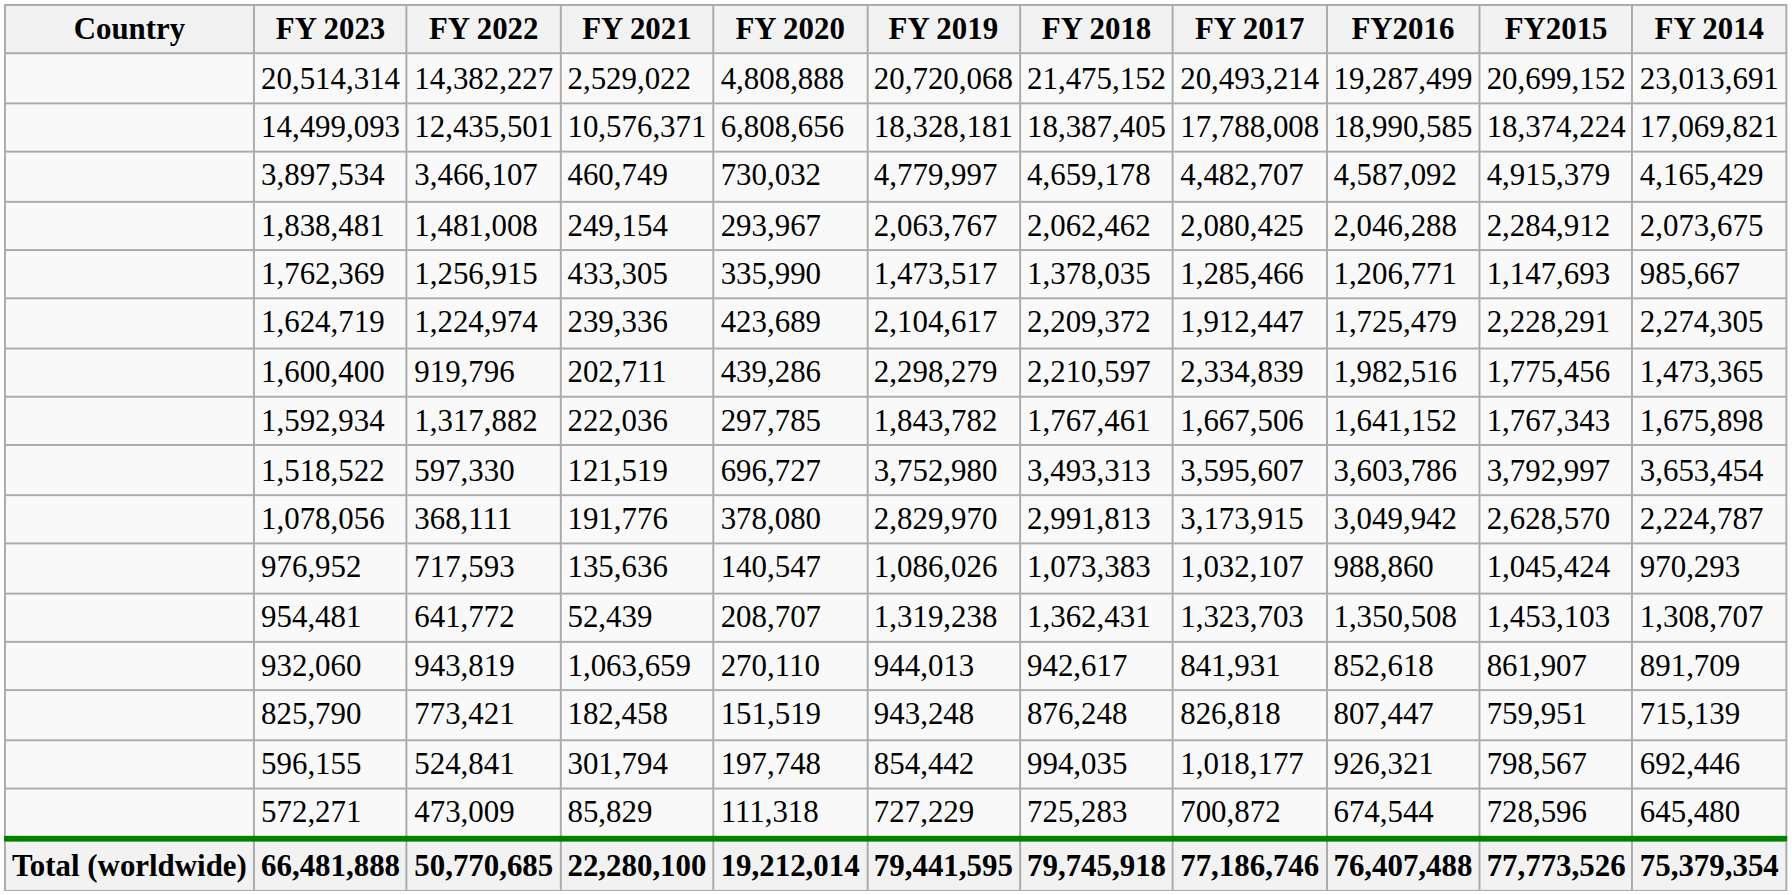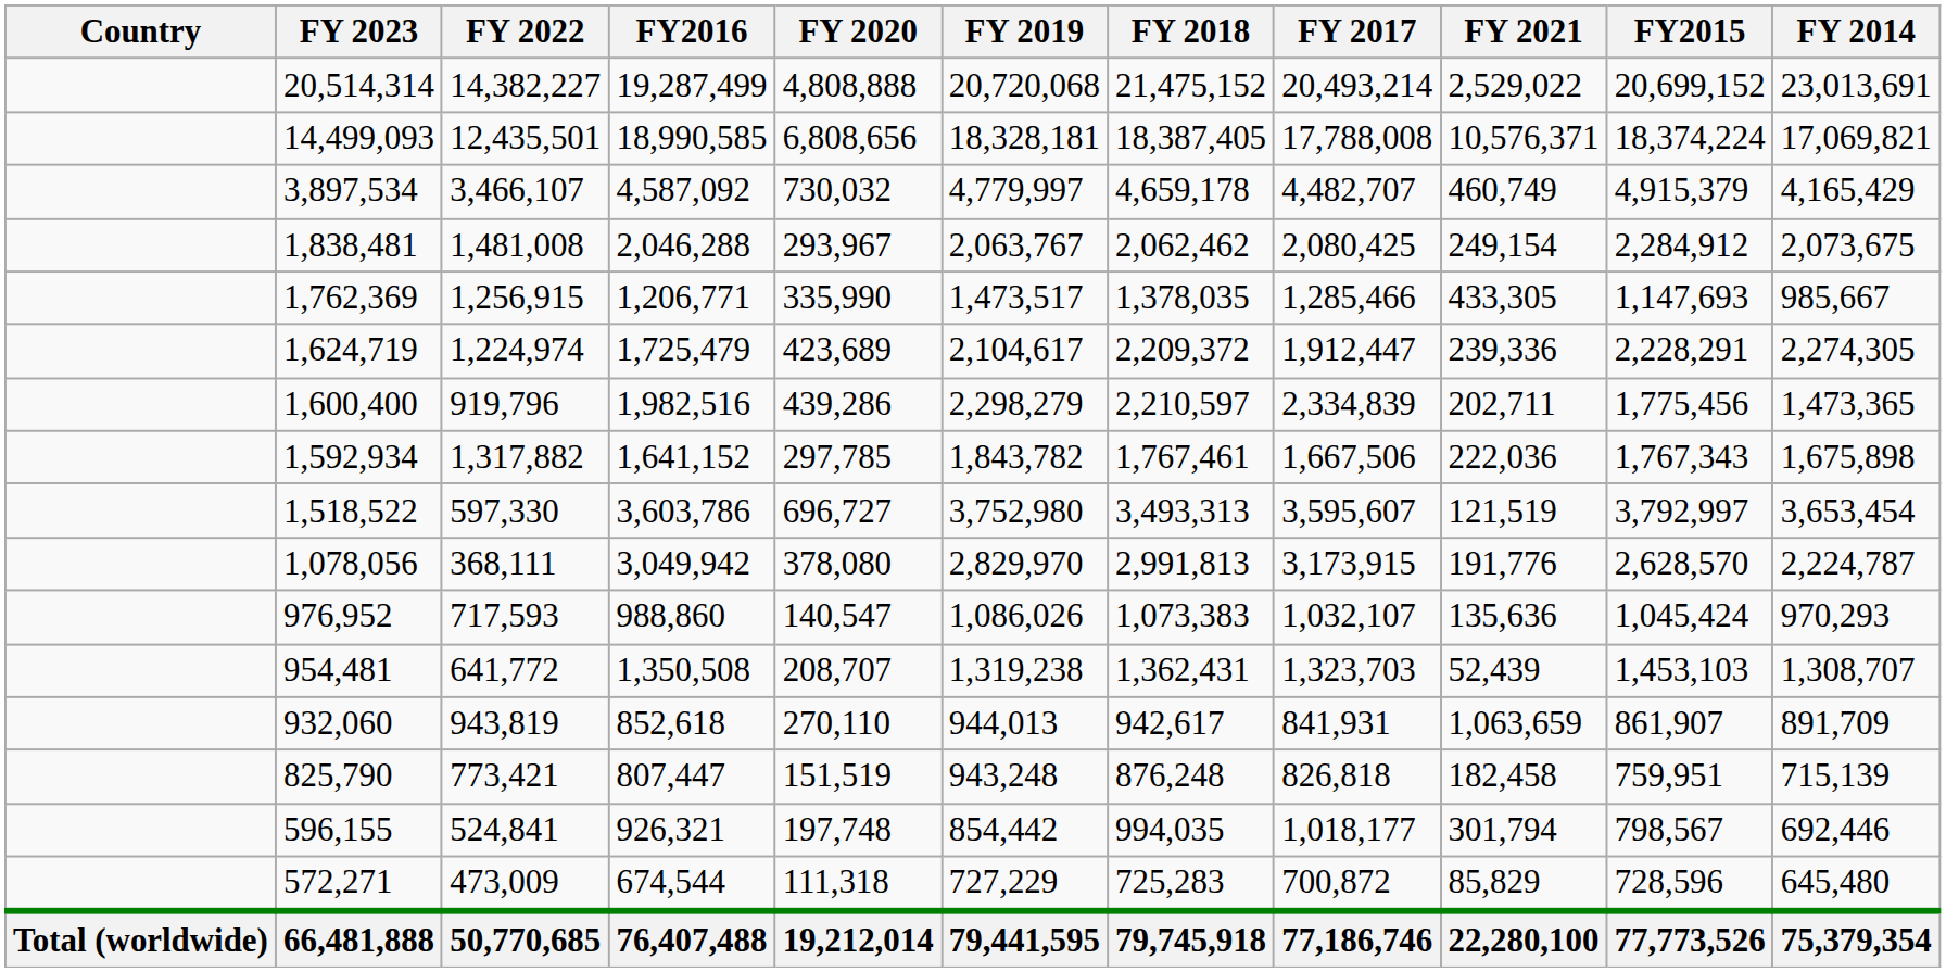columns swapped: FY 2021 <-> FY2016
